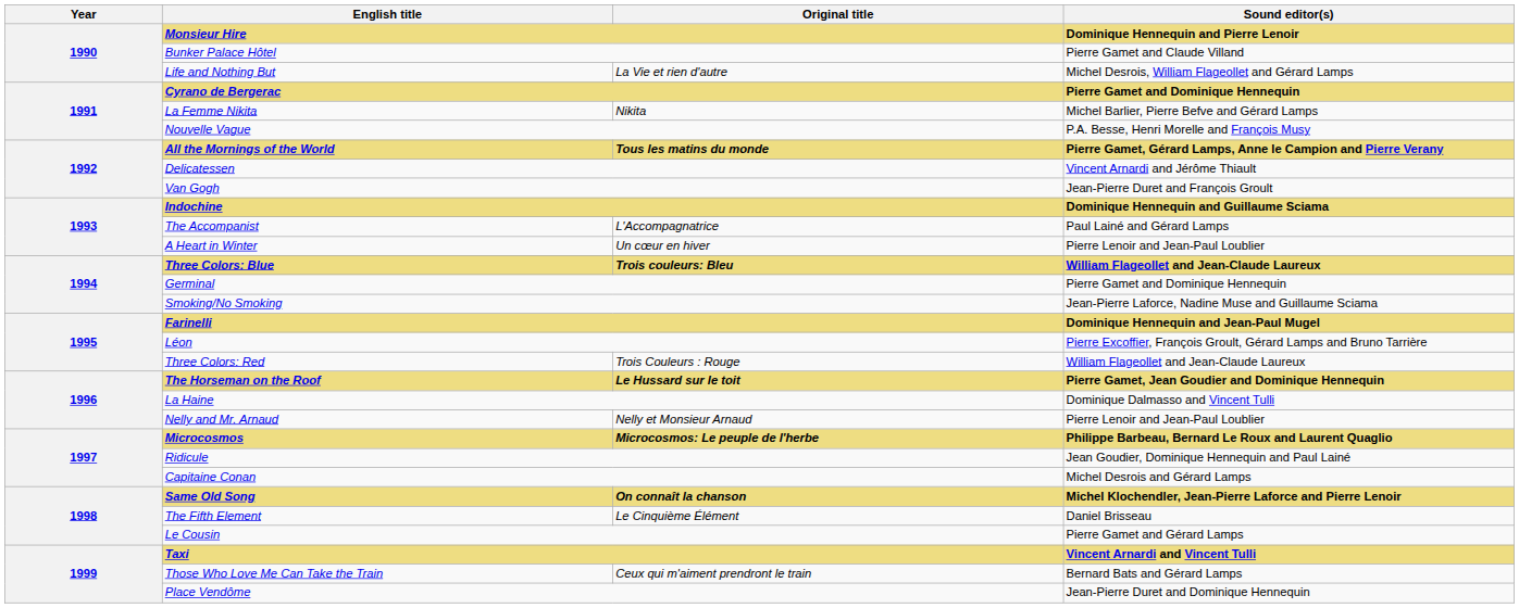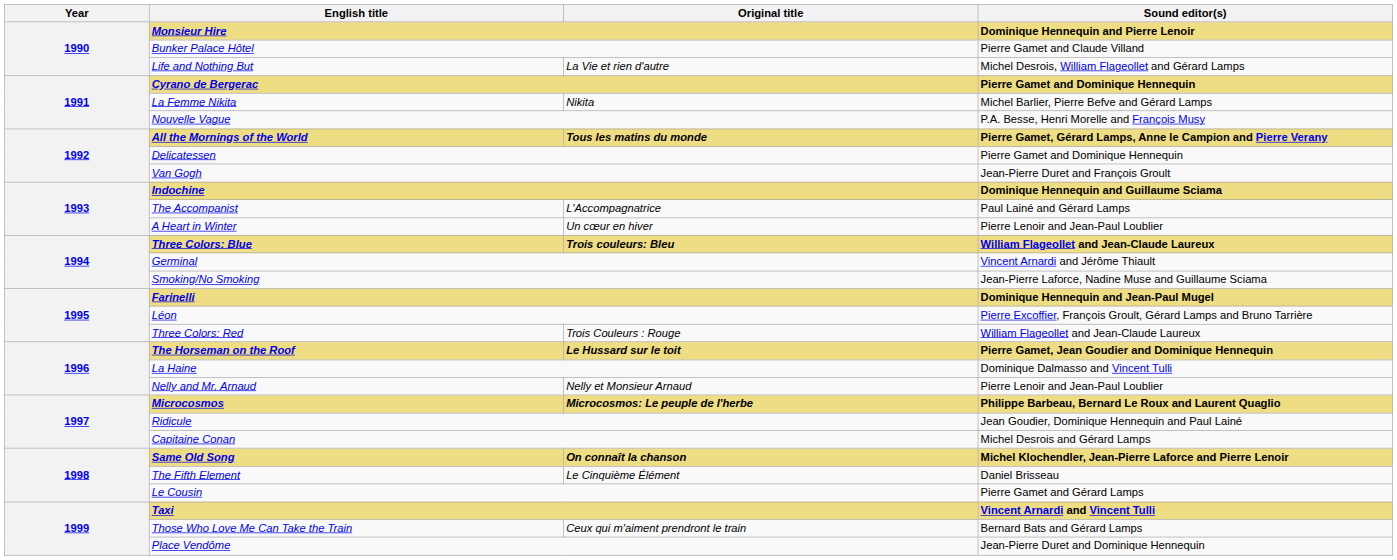Delicatessen | Sound editor(s): Vincent Arnardi and Jérôme Thiault -> Pierre Gamet and Dominique Hennequin
Germinal | Sound editor(s): Pierre Gamet and Dominique Hennequin -> Vincent Arnardi and Jérôme Thiault
